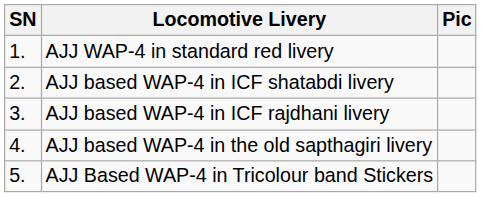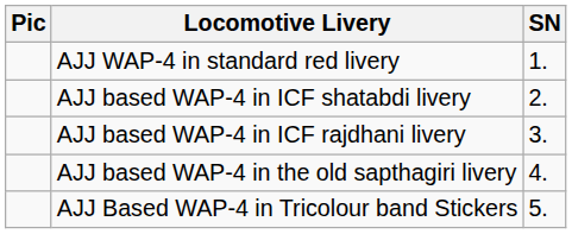columns swapped: SN <-> Pic
